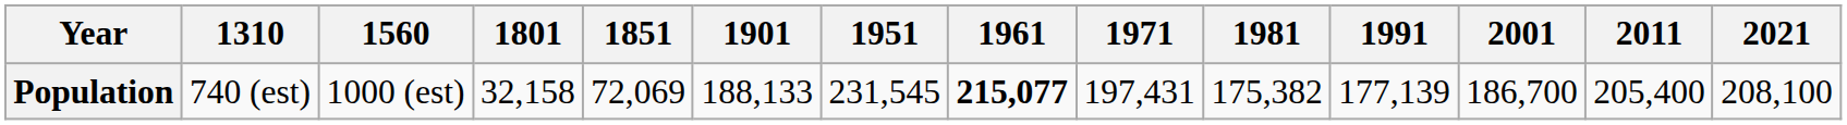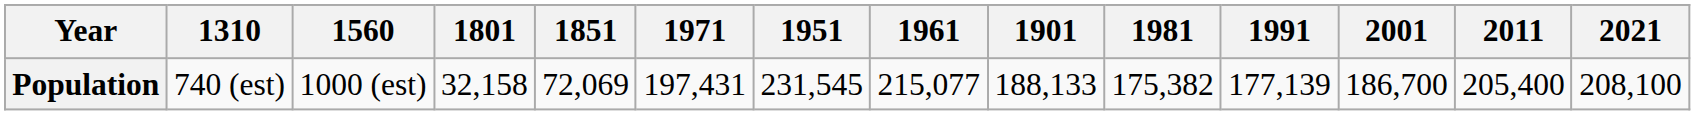columns swapped: 1901 <-> 1971
Population | 1961: bold -> normal
